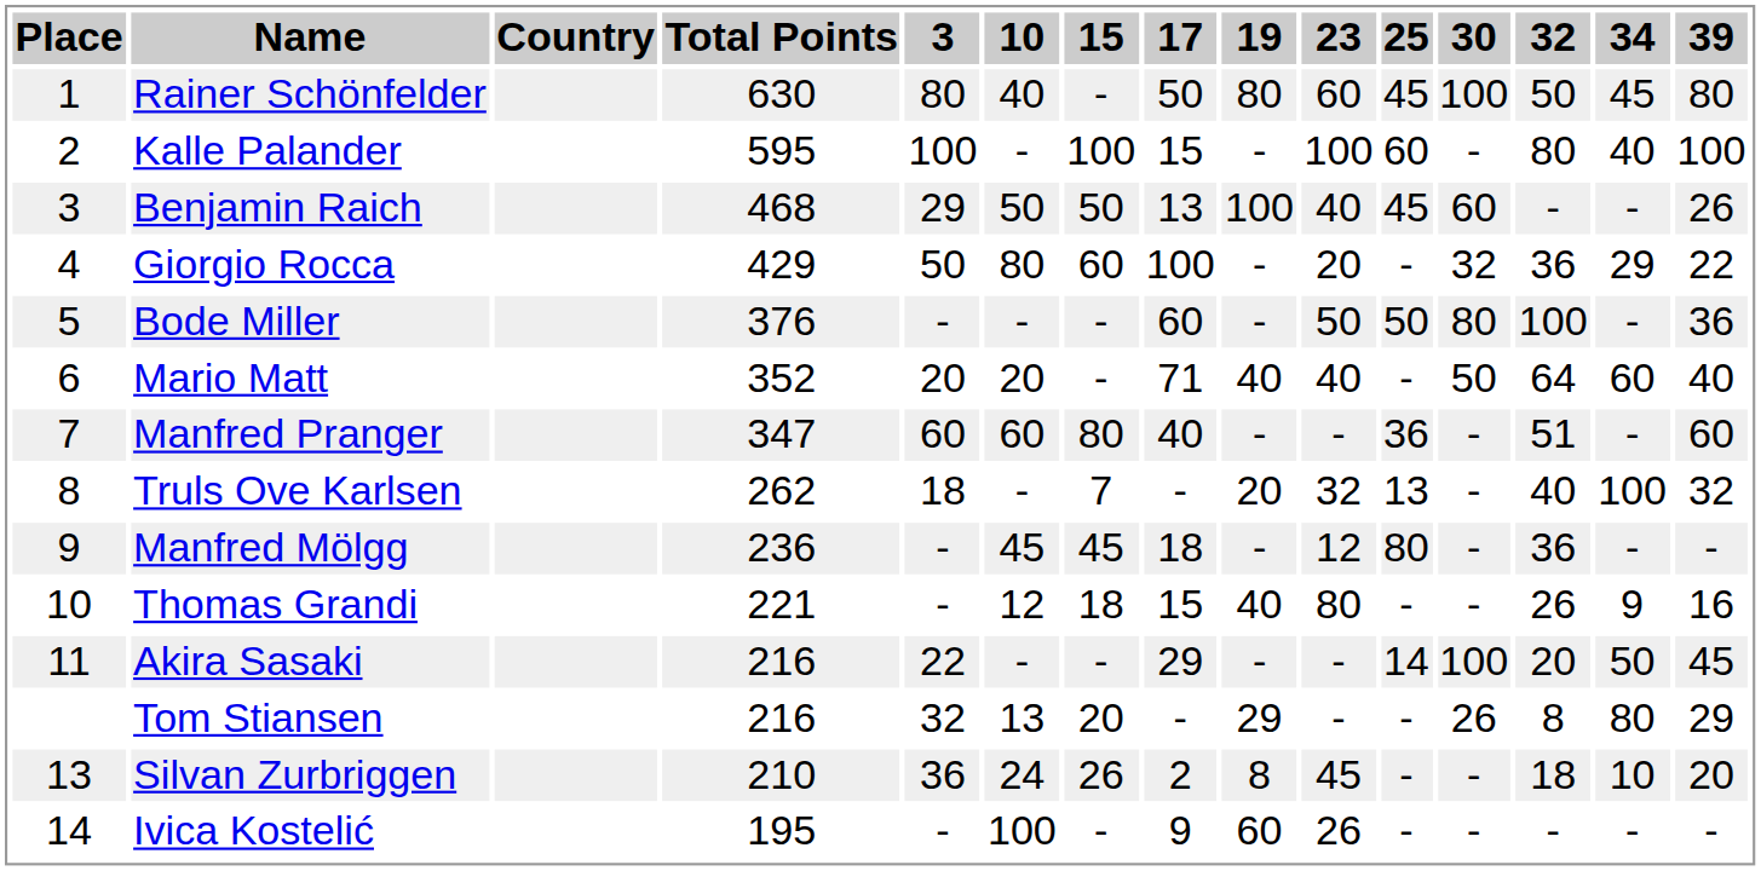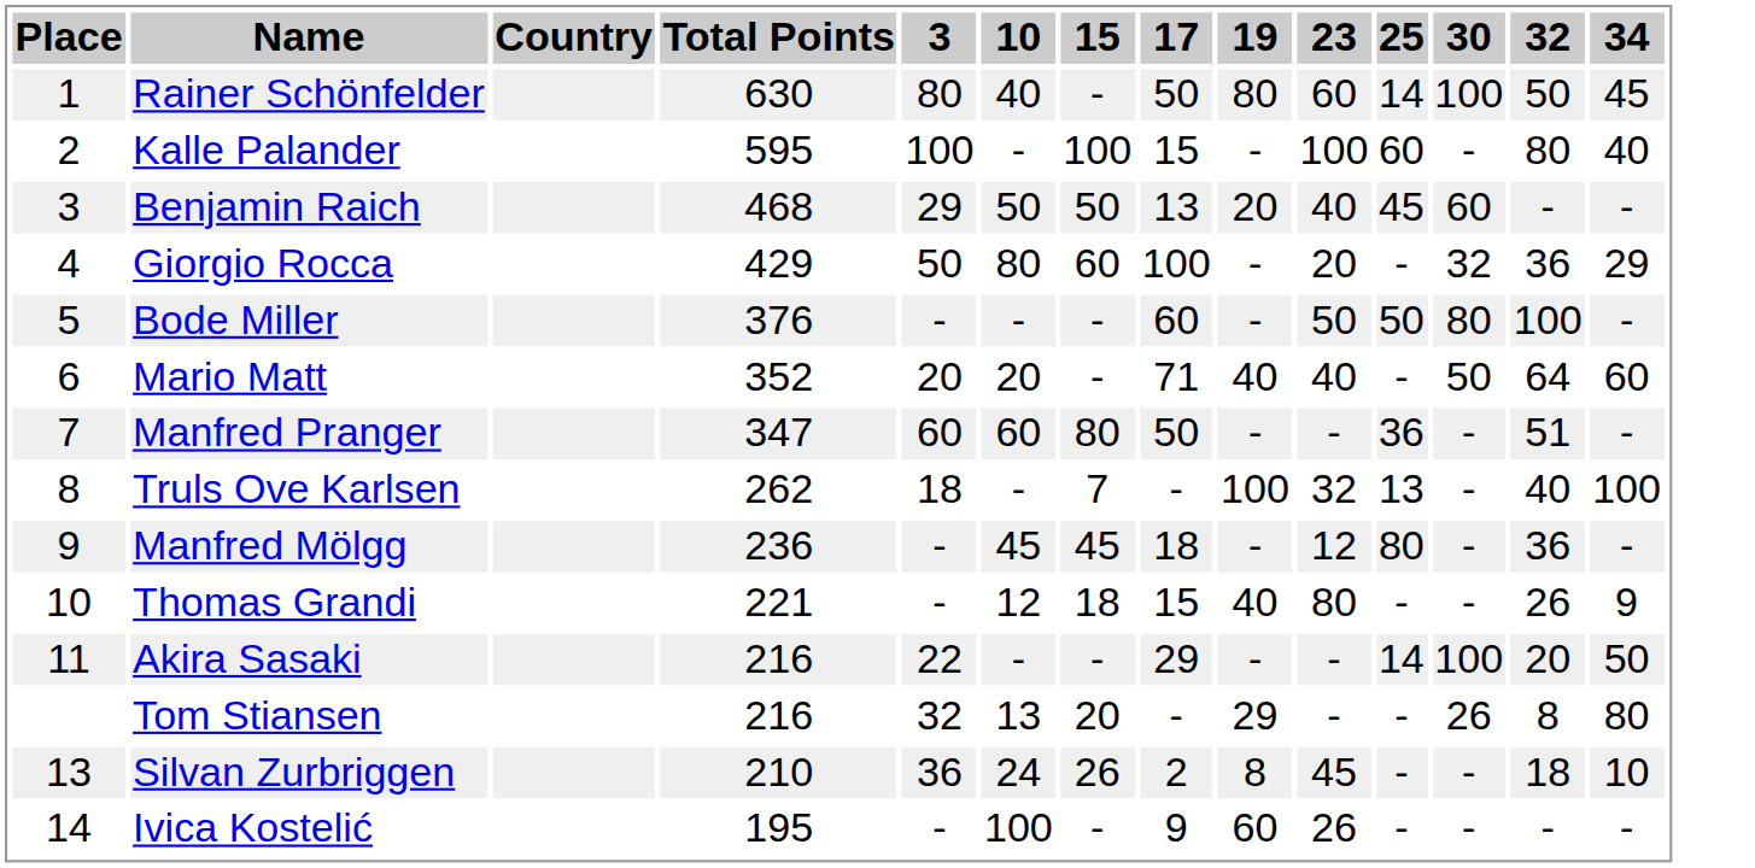- column: 39 | 80 | 100 | 26 | 22 | 36 | 40 | 60 | 32 | - | 16 | 45 | 29 | 20 | -
Rainer Schönfelder | 25: 45 -> 14
Benjamin Raich | 19: 100 -> 20
Manfred Pranger | 17: 40 -> 50
Truls Ove Karlsen | 19: 20 -> 100
